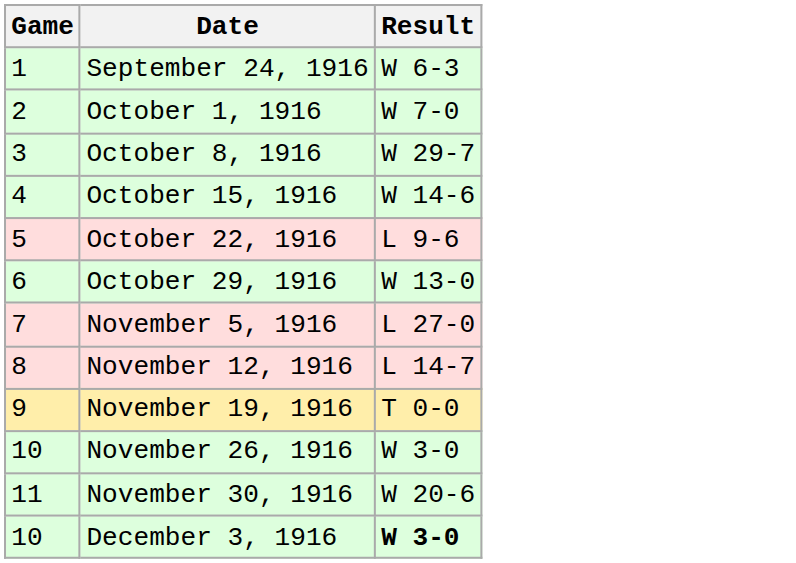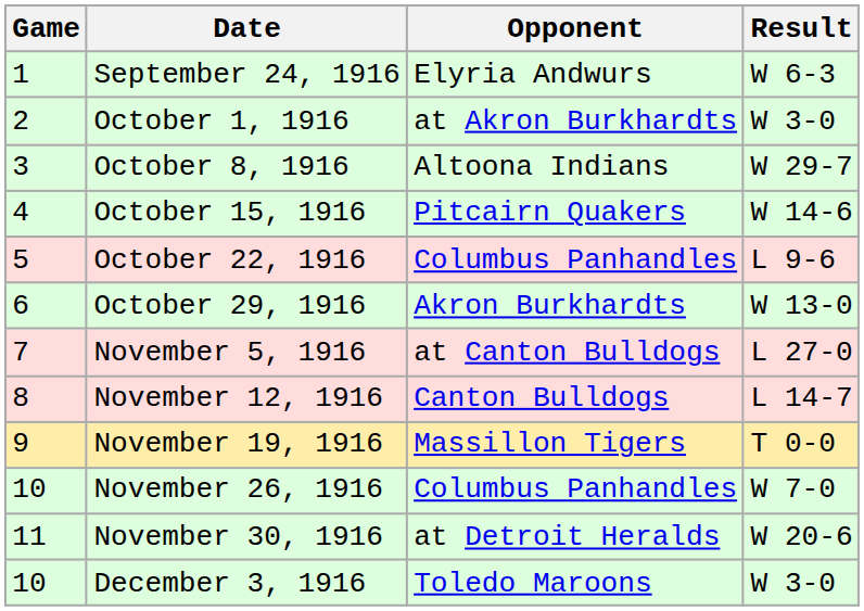+ column: Opponent | Elyria Andwurs | at Akron Burkhardts | Altoona Indians | Pitcairn Quakers | Columbus Panhandles | Akron Burkhardts | at Canton Bulldogs | Canton Bulldogs | Massillon Tigers | Columbus Panhandles | at Detroit Heralds | Toledo Maroons
October 1, 1916 | Result: W 7-0 -> W 3-0
November 26, 1916 | Result: W 3-0 -> W 7-0
December 3, 1916 | Result: bold -> normal
